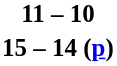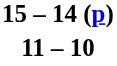rows swapped: 15 – 14 (p) <-> 11 – 10
